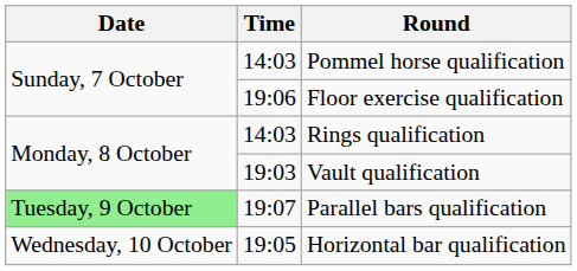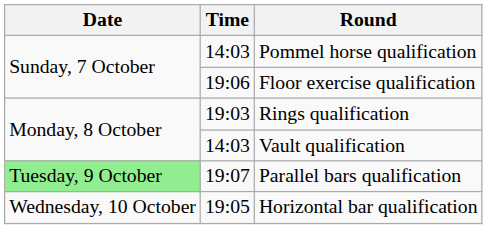Rings qualification | Time: 14:03 -> 19:03
Vault qualification | Time: 19:03 -> 14:03
